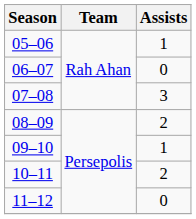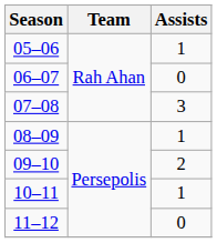08–09 | Assists: 2 -> 1
09–10 | Assists: 1 -> 2
10–11 | Assists: 2 -> 1
